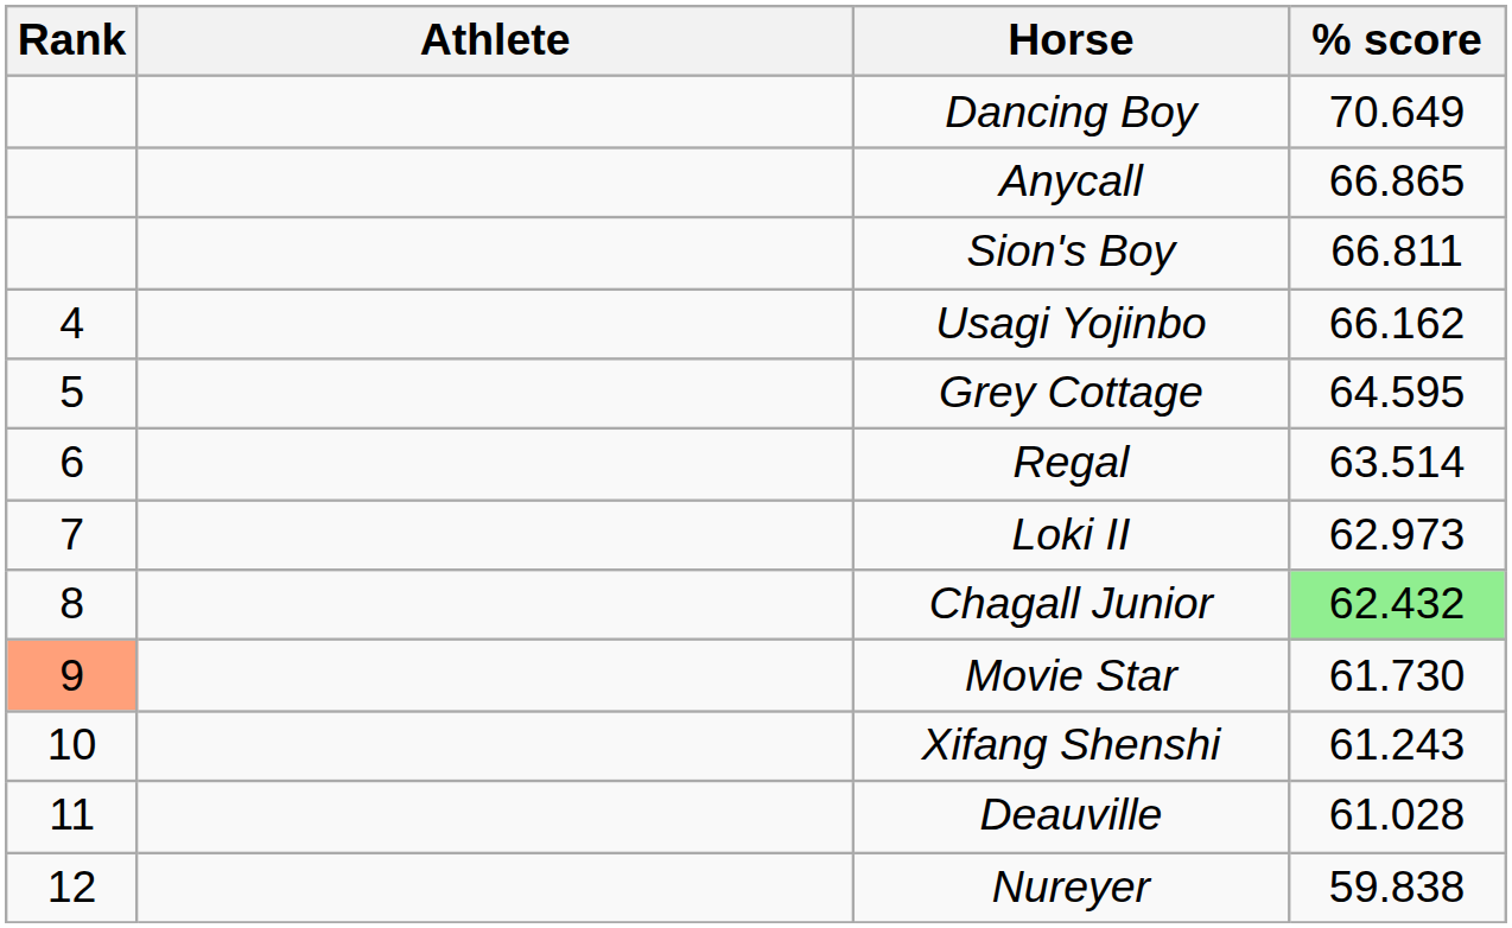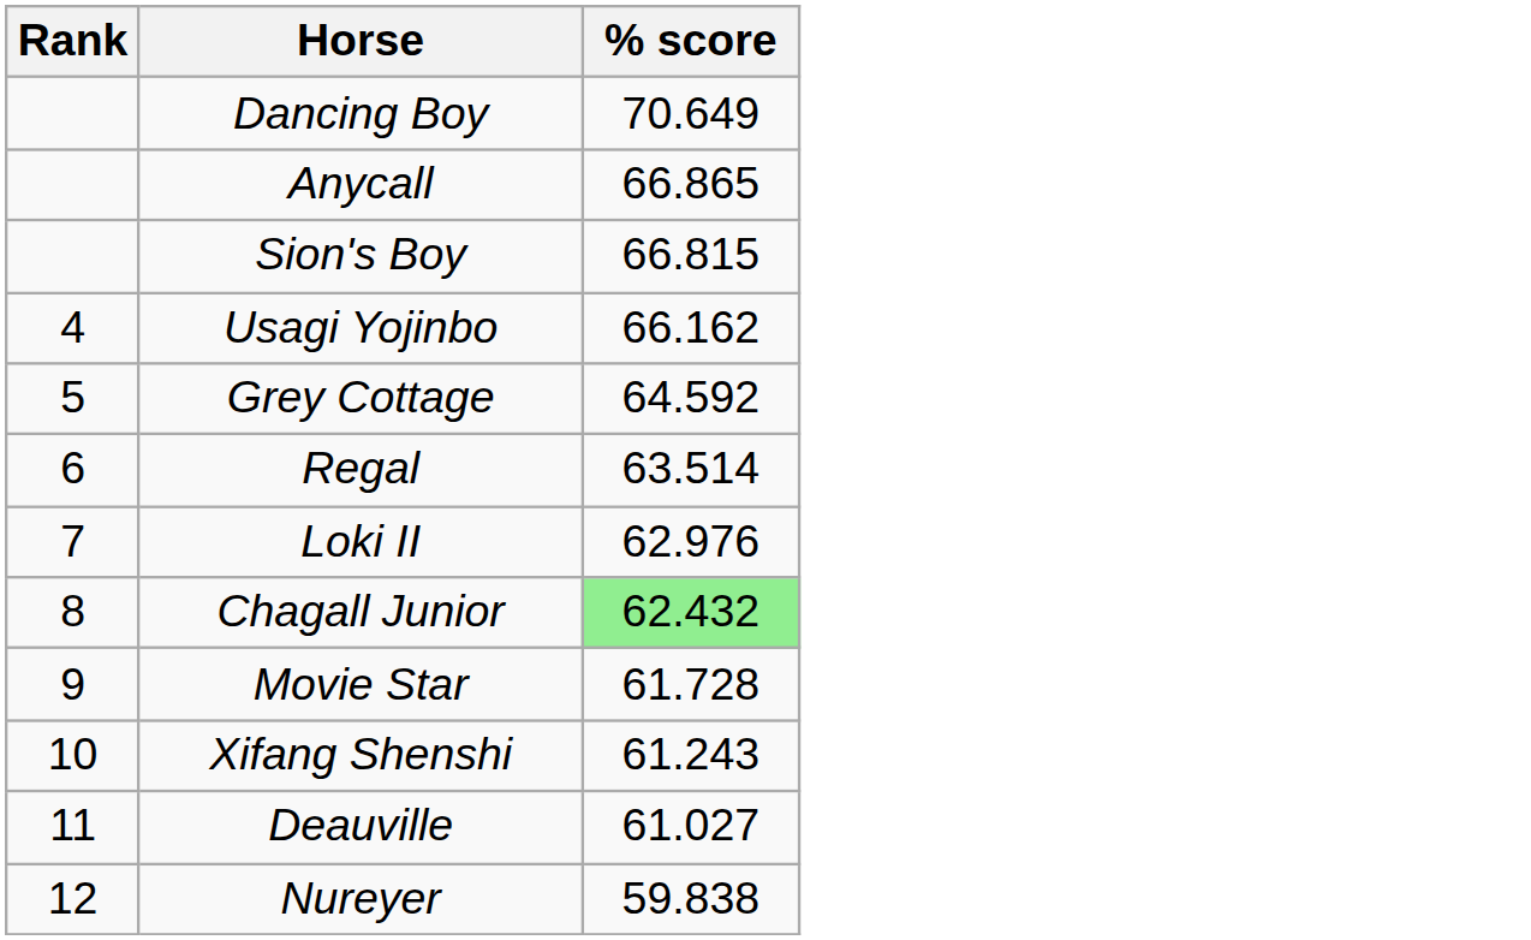- column: Athlete
Sion's Boy | % score: 66.811 -> 66.815
Grey Cottage | % score: 64.595 -> 64.592
Loki II | % score: 62.973 -> 62.976
Movie Star | Rank: lightsalmon background -> no background
Movie Star | % score: 61.730 -> 61.728
Deauville | % score: 61.028 -> 61.027
